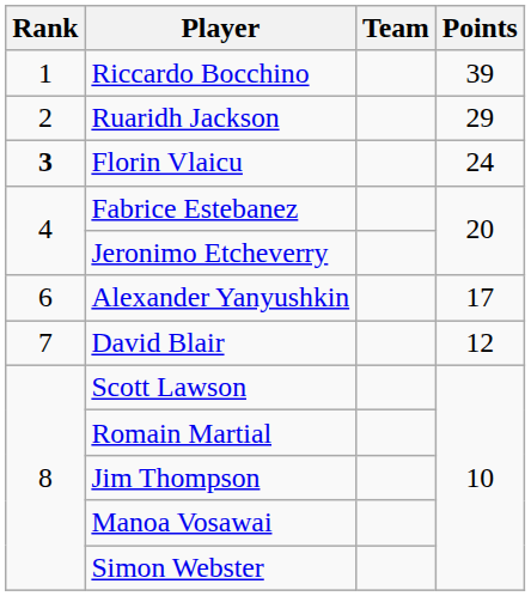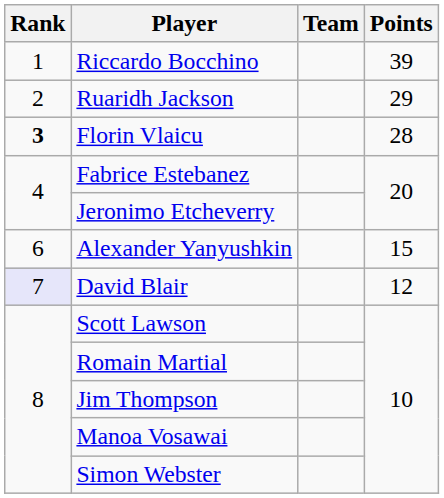Florin Vlaicu | Points: 24 -> 28
Alexander Yanyushkin | Points: 17 -> 15
David Blair | Rank: no background -> lavender background
